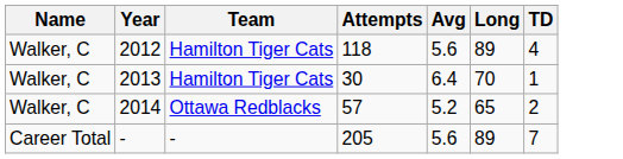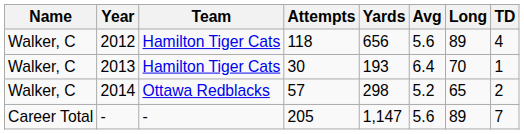+ column: Yards | 656 | 193 | 298 | 1,147
